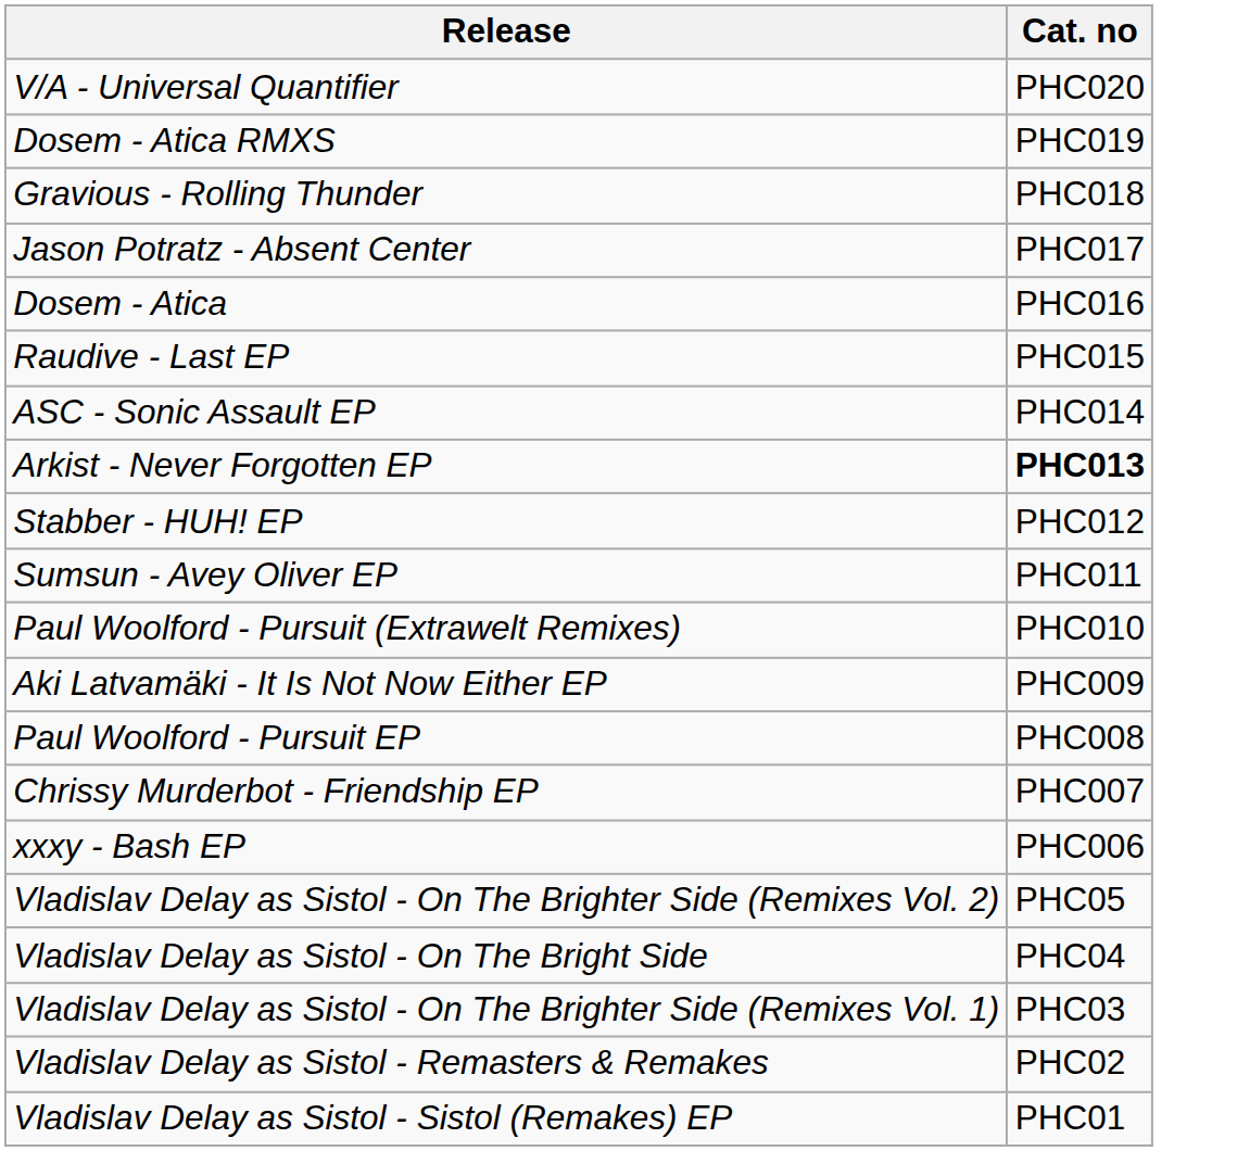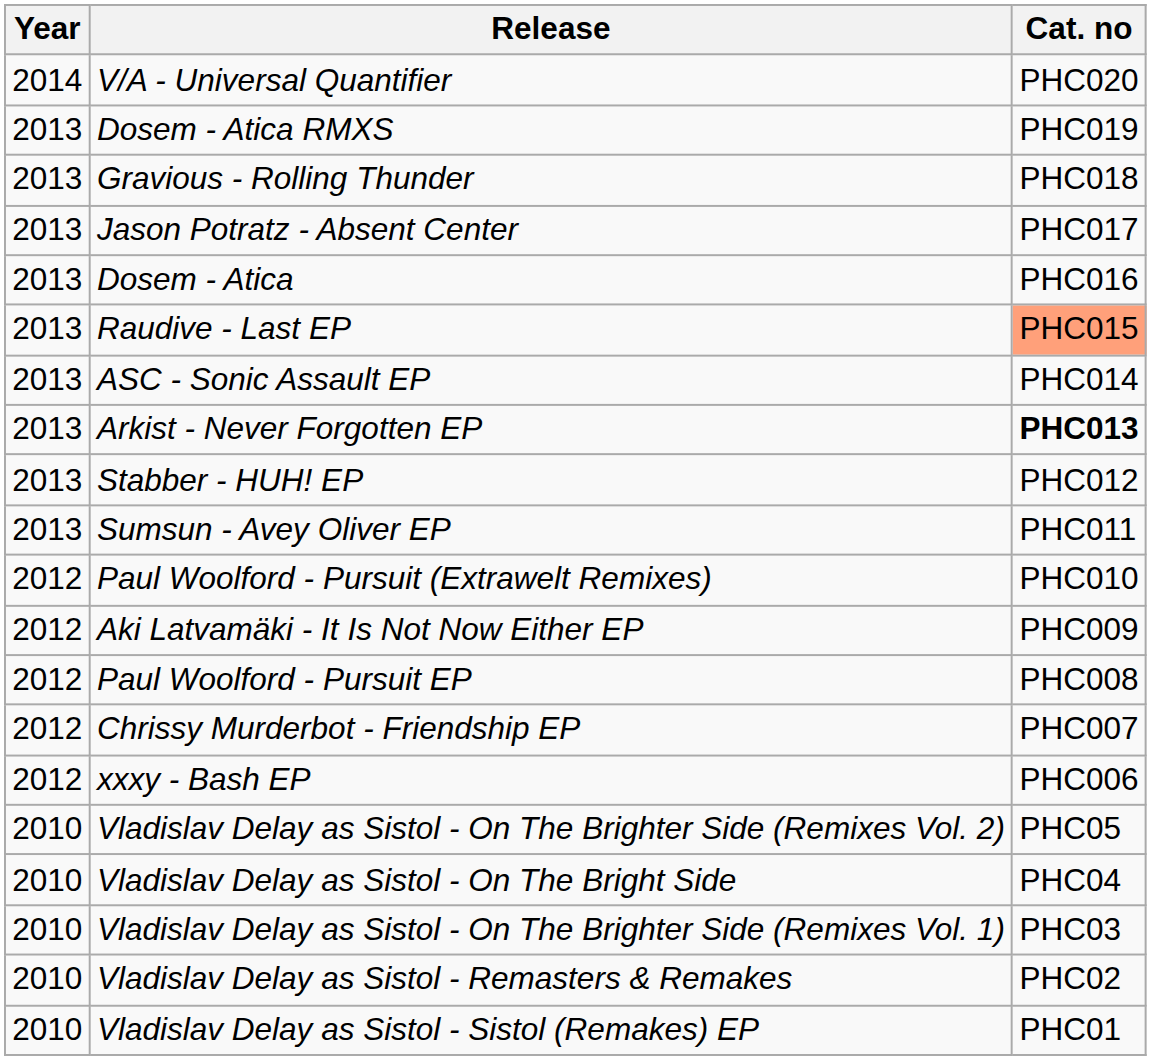+ column: Year | 2014 | 2013 | 2013 | 2013 | 2013 | 2013 | 2013 | 2013 | 2013 | 2013 | 2012 | 2012 | 2012 | 2012 | 2012 | 2010 | 2010 | 2010 | 2010 | 2010
Raudive - Last EP | Cat. no: no background -> lightsalmon background
